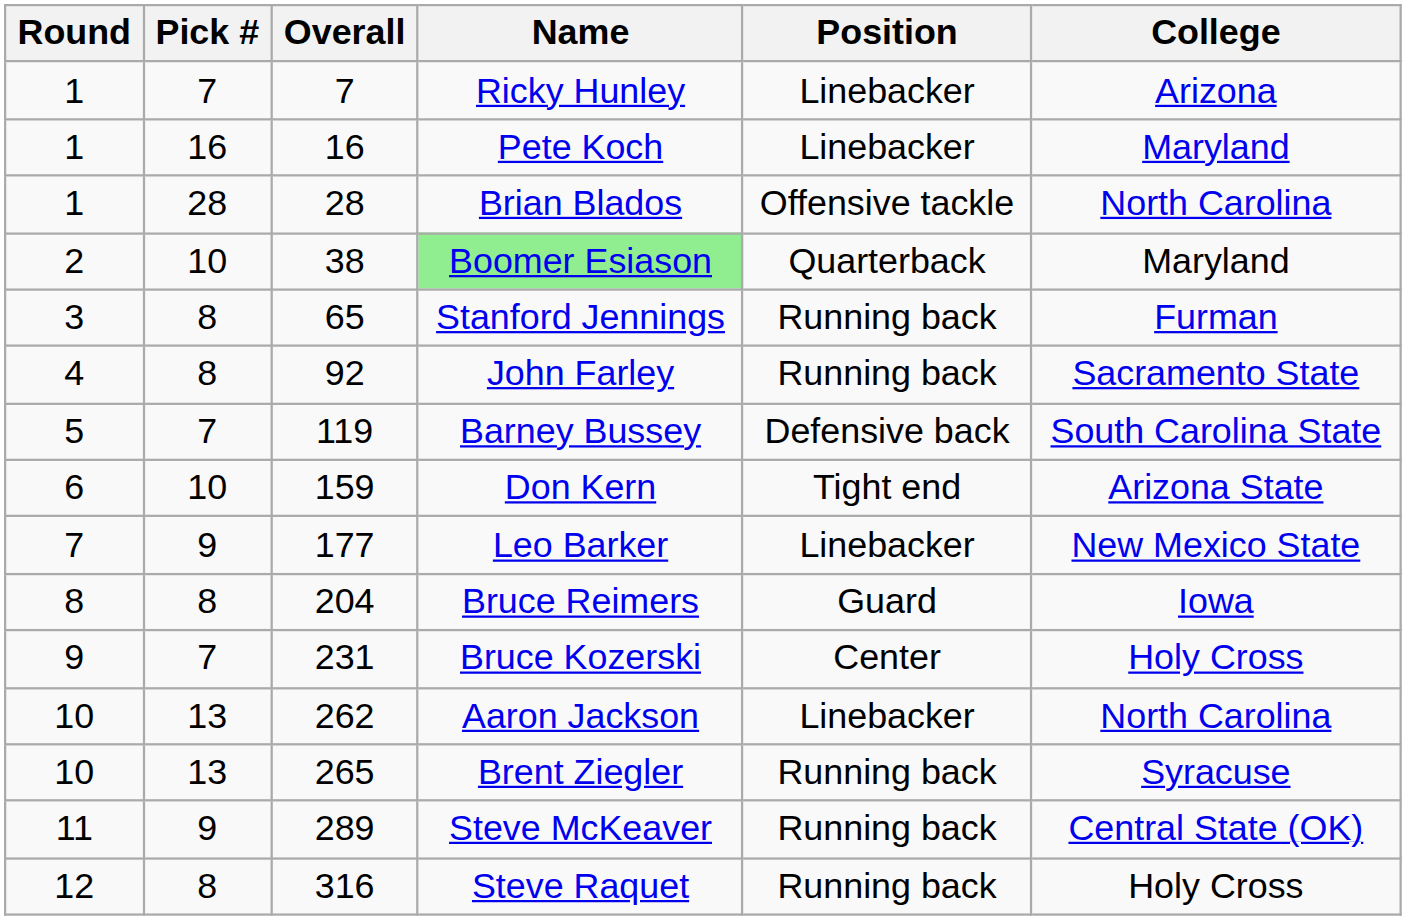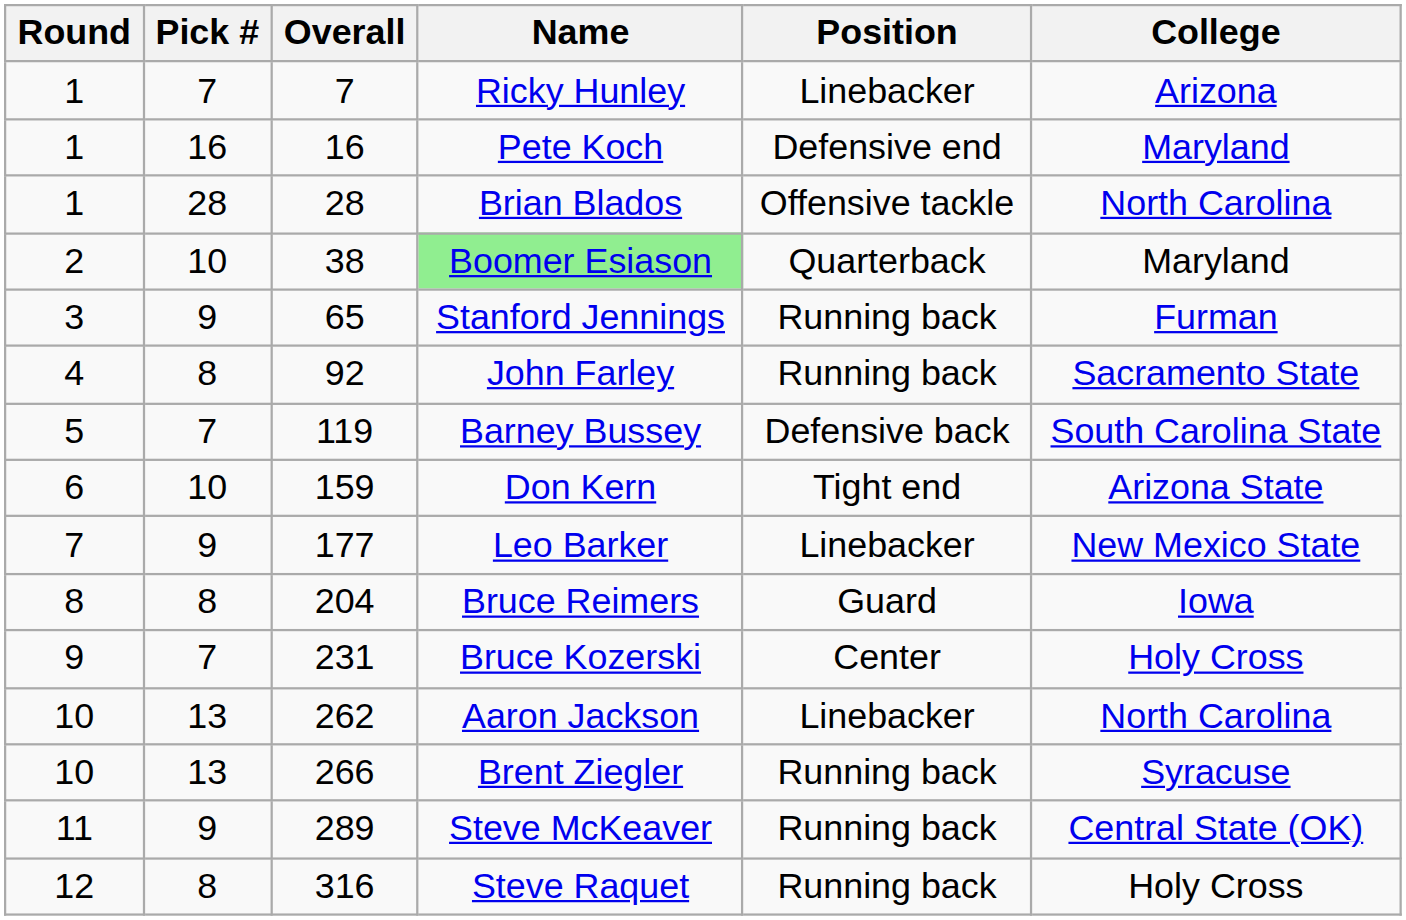Pete Koch | Position: Linebacker -> Defensive end
Stanford Jennings | Pick #: 8 -> 9
Brent Ziegler | Overall: 265 -> 266
